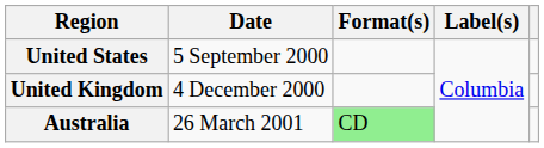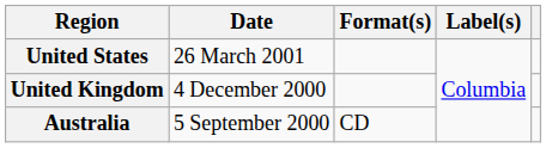United States | Date: 5 September 2000 -> 26 March 2001
Australia | Date: 26 March 2001 -> 5 September 2000
Australia | Format(s): lightgreen background -> no background
